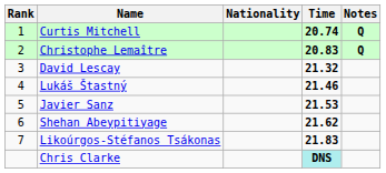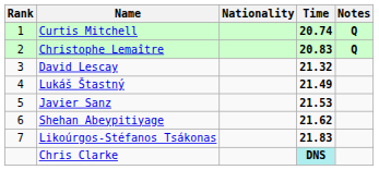Lukáš Štastný | Time: 21.46 -> 21.49
